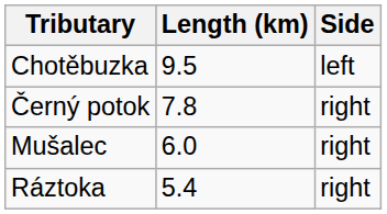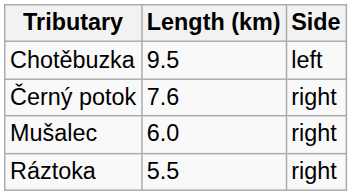Černý potok | Length (km): 7.8 -> 7.6
Ráztoka | Length (km): 5.4 -> 5.5
